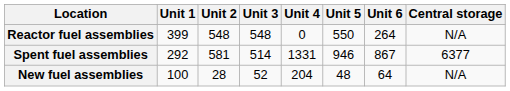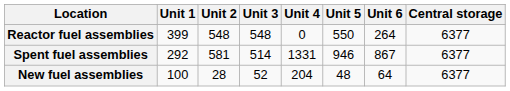Reactor fuel assemblies | Central storage: N/A -> 6377
New fuel assemblies | Central storage: N/A -> 6377
